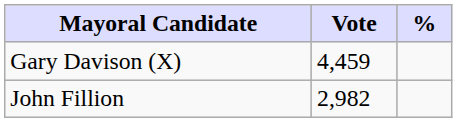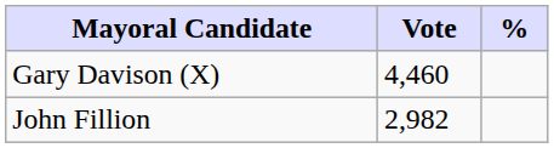Gary Davison (X) | Vote: 4,459 -> 4,460
